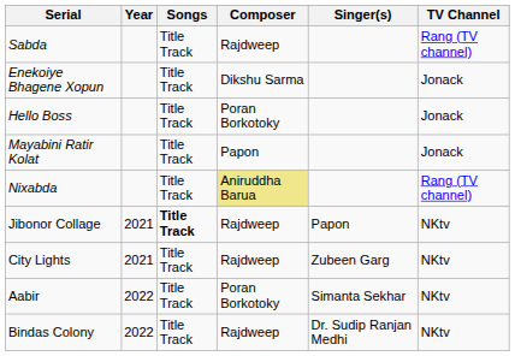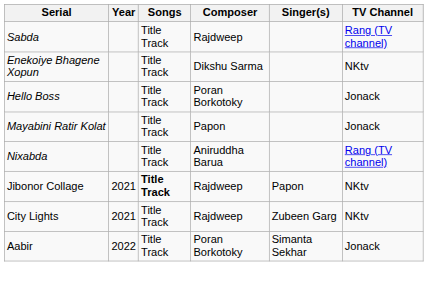Enekoiye Bhagene Xopun | TV Channel: Jonack -> NKtv
Nixabda | Composer: khaki background -> no background
Aabir | TV Channel: NKtv -> Jonack
- row: Bindas Colony | 2022 | Title Track | Rajdweep | Dr. Sudip Ranjan Medhi | NKtv
